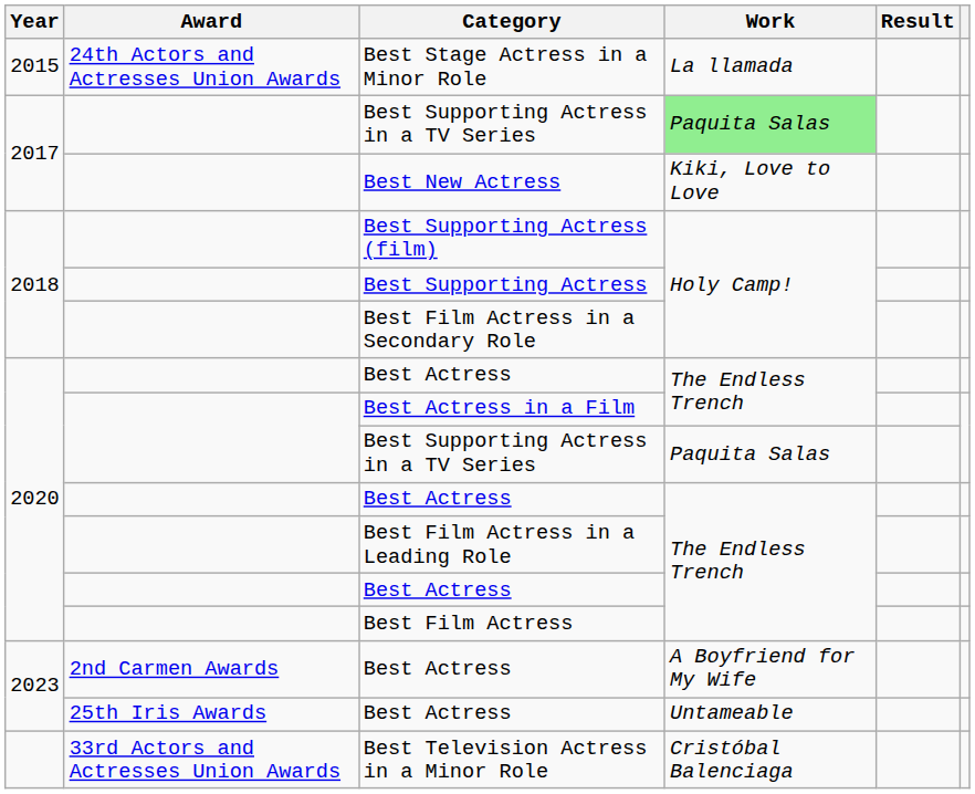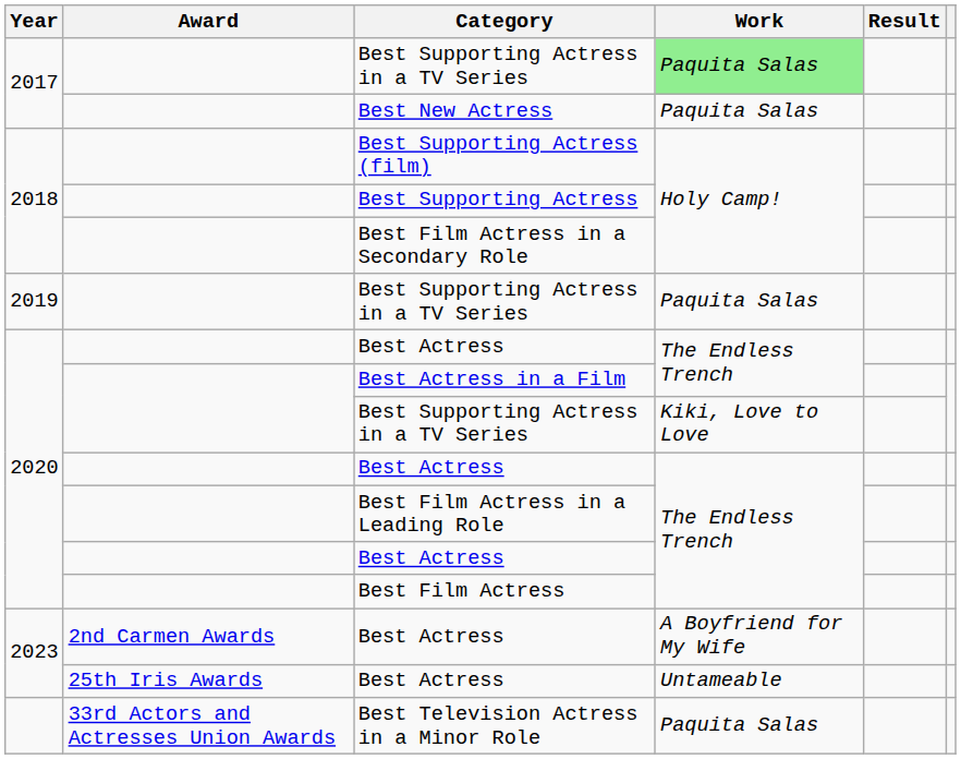- row: 2015 | 24th Actors and Actresses Union Awards | Best Stage Actress in a Minor Role | La llamada
Best New Actress | Work: Kiki, Love to Love -> Paquita Salas
+ row: 2019 | Best Supporting Actress in a TV Series | Paquita Salas
2020 / Best Supporting Actress in a TV Series | Work: Paquita Salas -> Kiki, Love to Love
Best Television Actress in a Minor Role | Work: Cristóbal Balenciaga -> Paquita Salas
